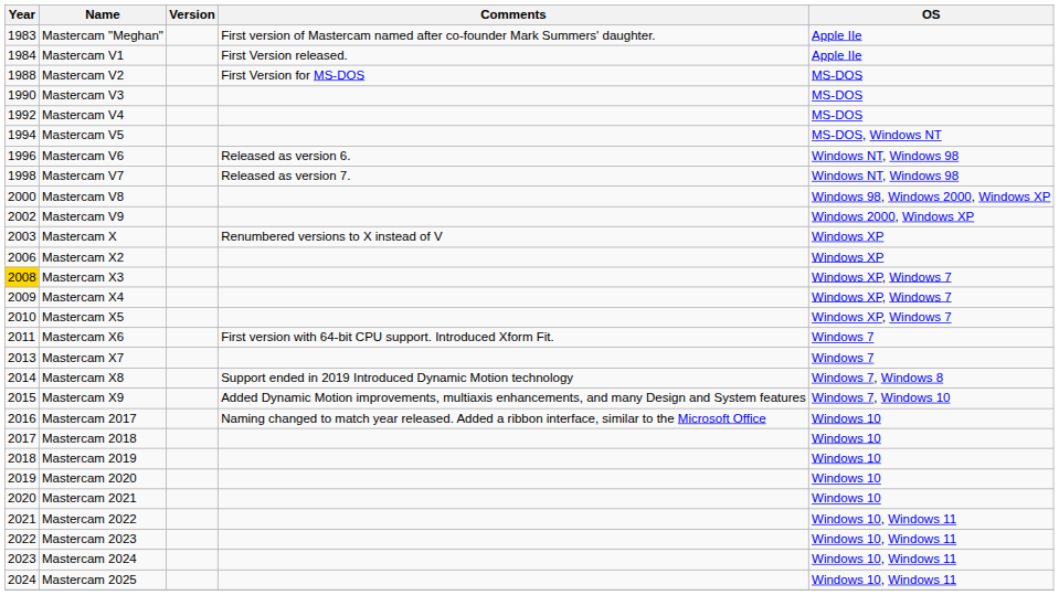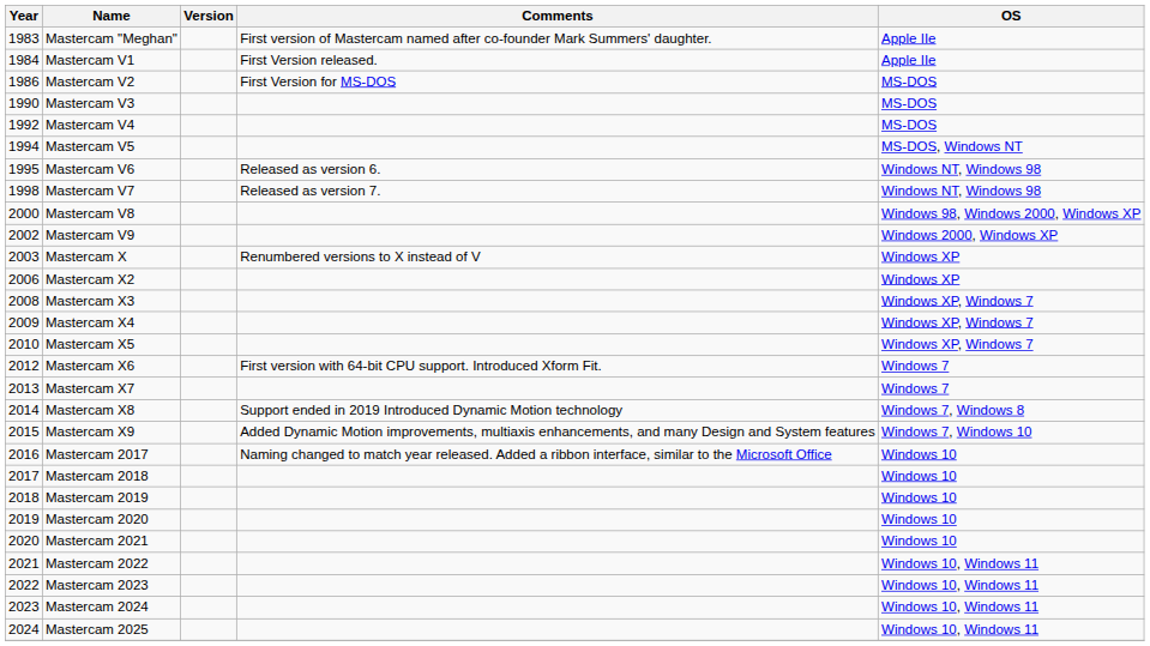Mastercam V2 | Year: 1988 -> 1986
Mastercam V6 | Year: 1996 -> 1995
Mastercam X3 | Year: gold background -> no background
Mastercam X6 | Year: 2011 -> 2012
